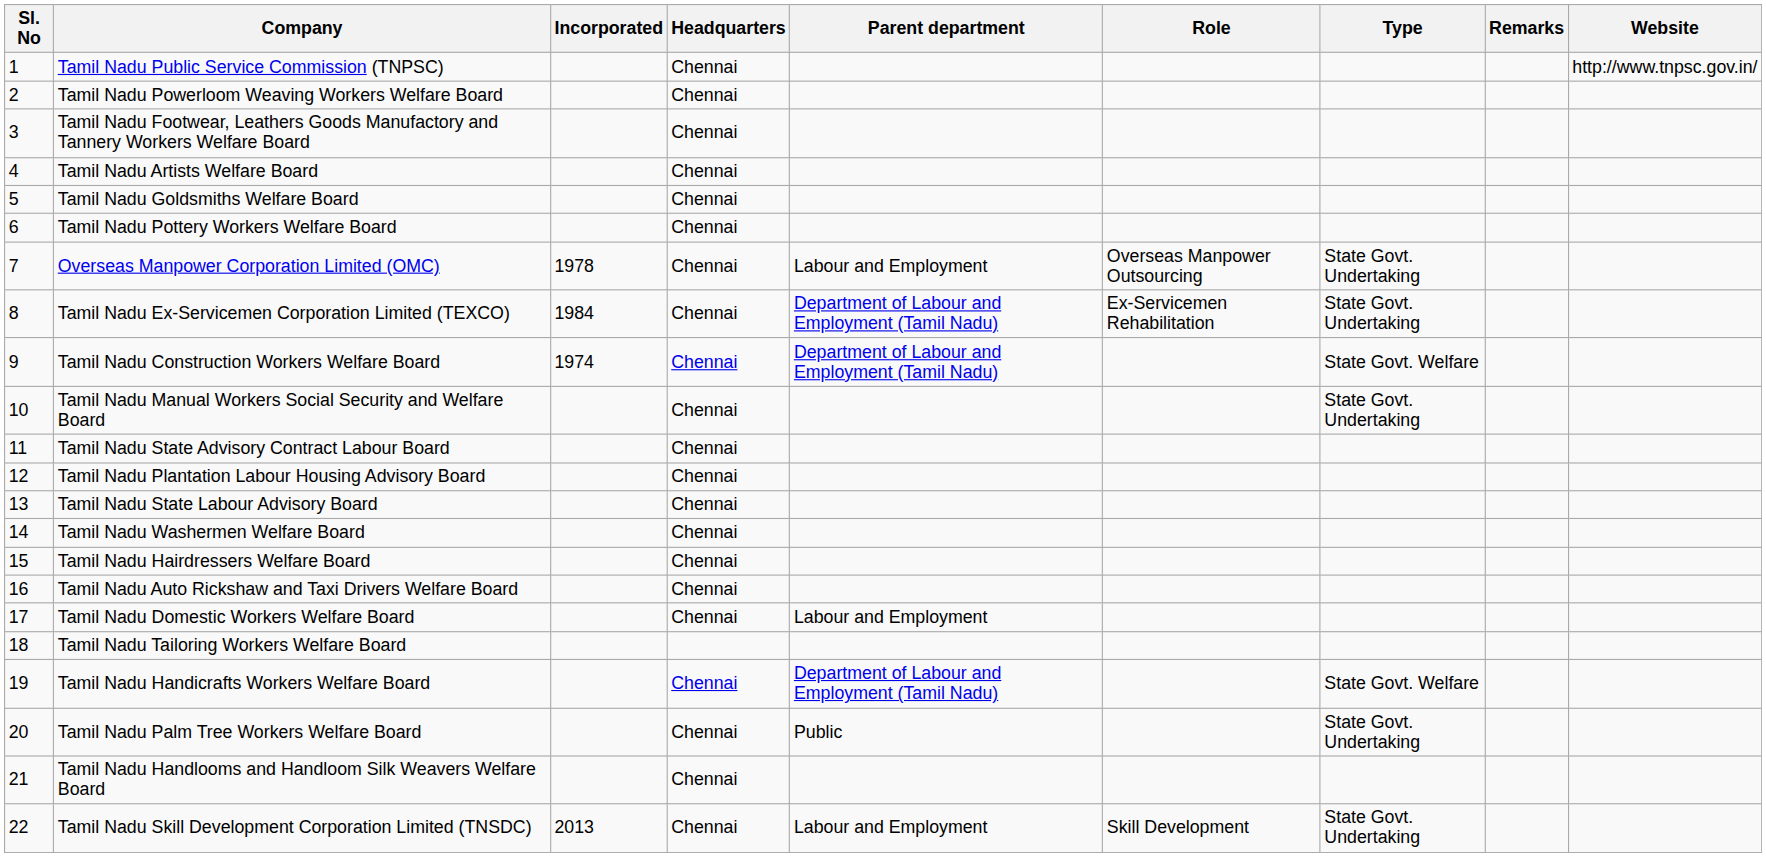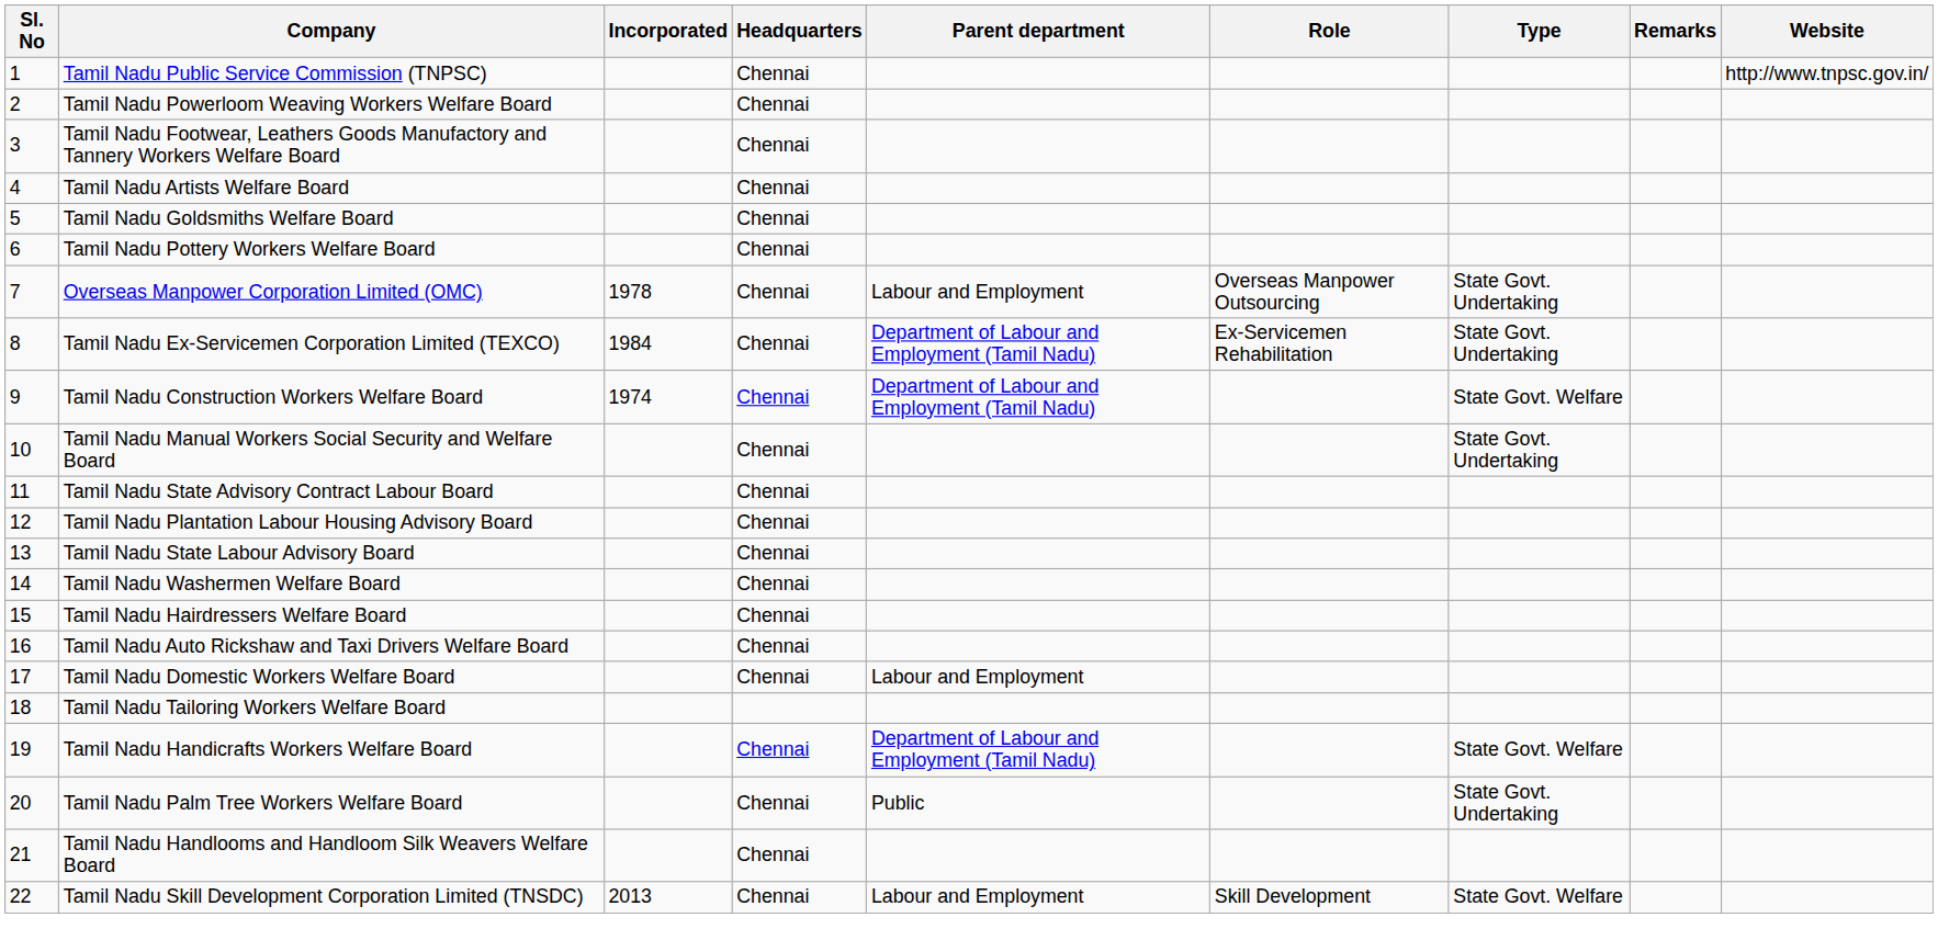Tamil Nadu Skill Development Corporation Limited (TNSDC) | Type: State Govt. Undertaking -> State Govt. Welfare
